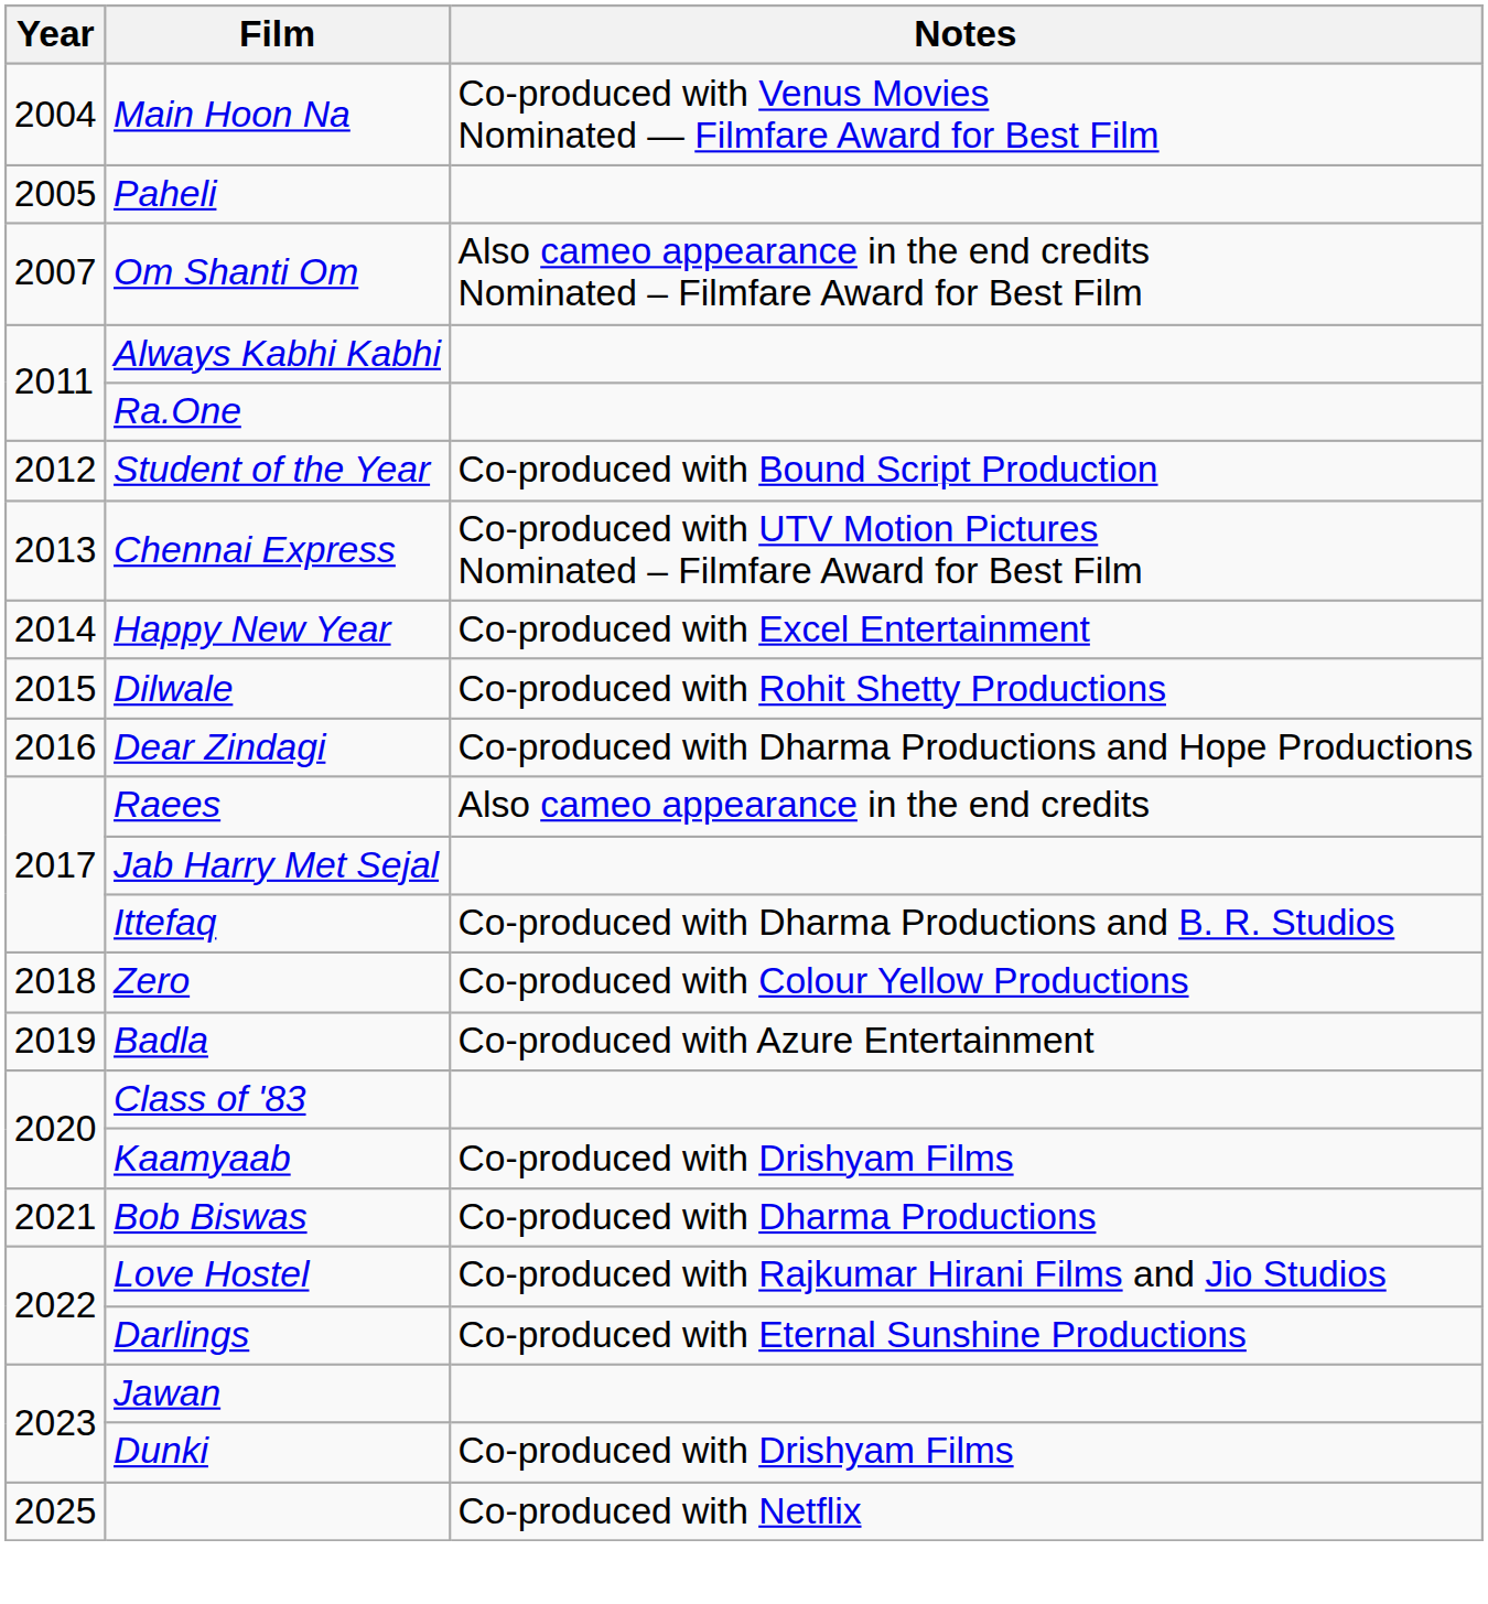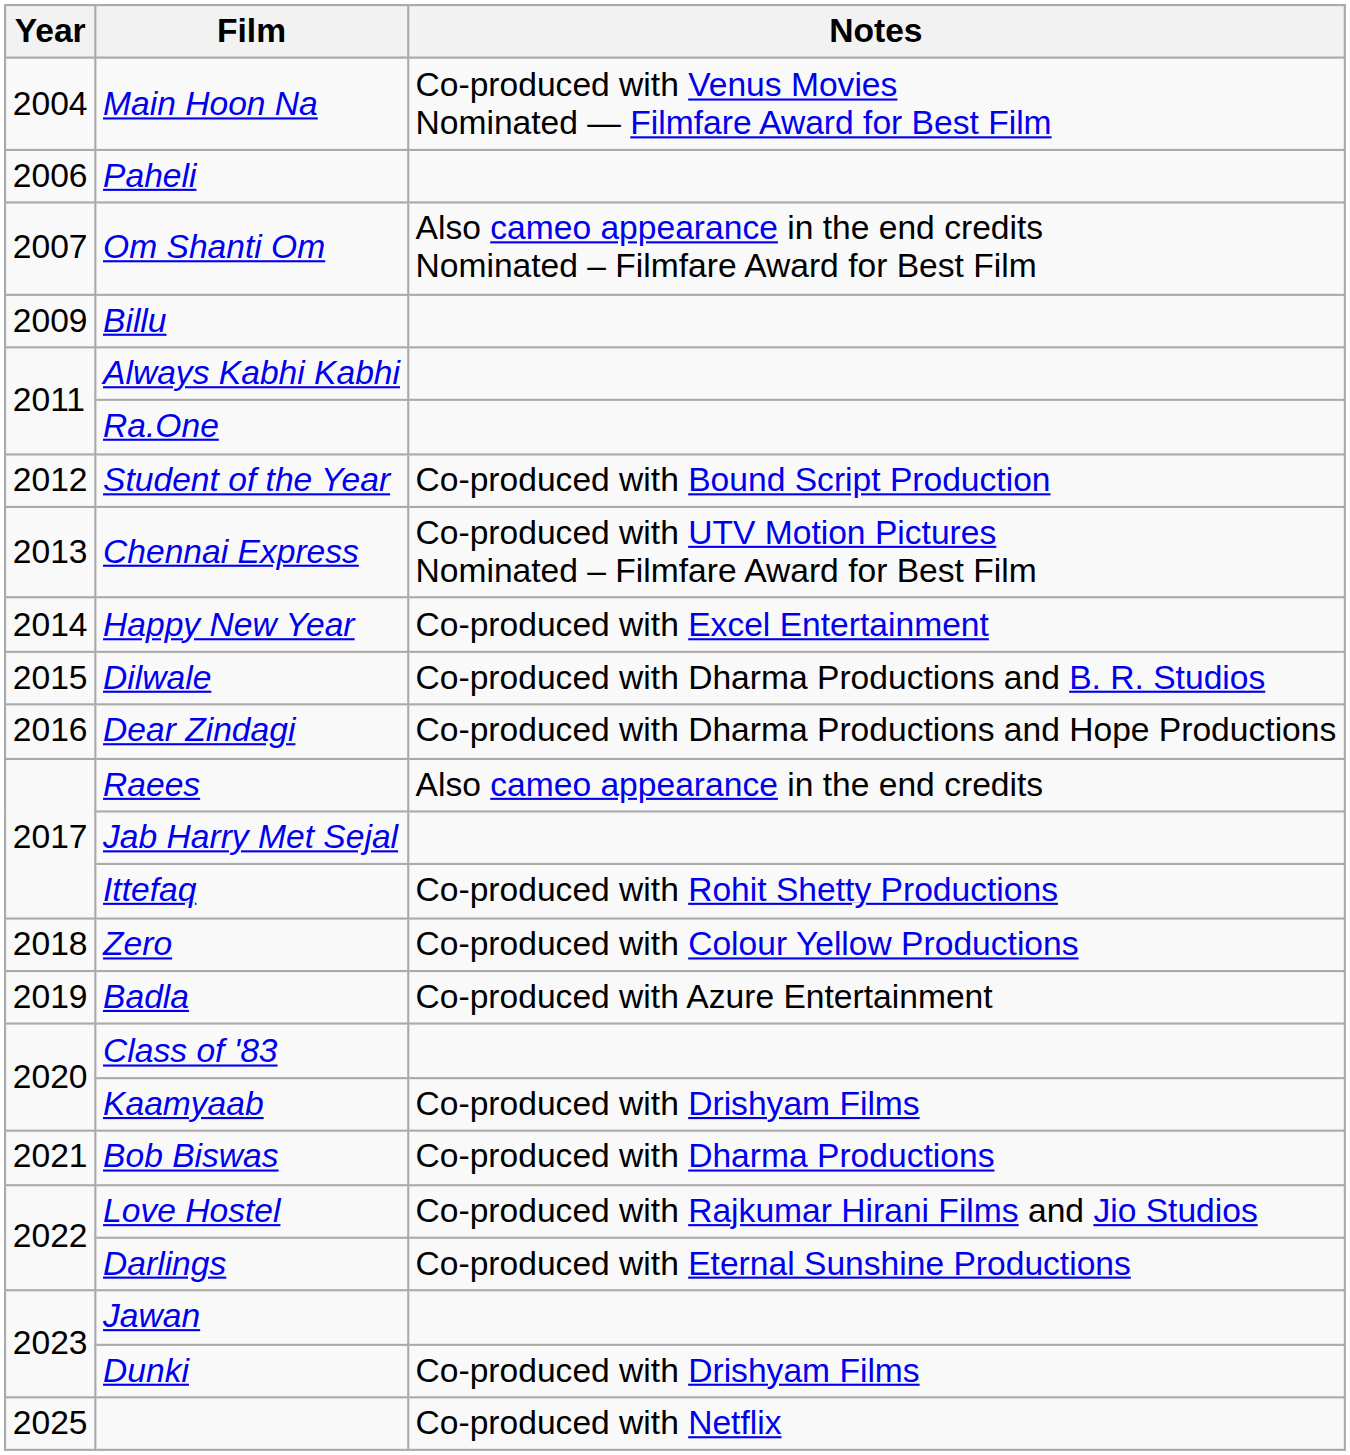Paheli | Year: 2005 -> 2006
+ row: 2009 | Billu
Dilwale | Notes: Co-produced with Rohit Shetty Productions -> Co-produced with Dharma Productions and B. R. Studios
Ittefaq | Notes: Co-produced with Dharma Productions and B. R. Studios -> Co-produced with Rohit Shetty Productions
